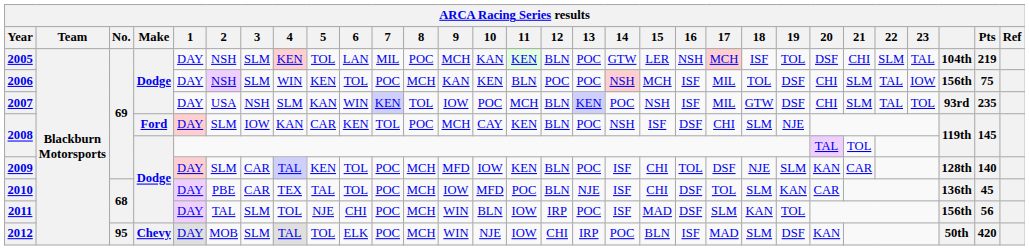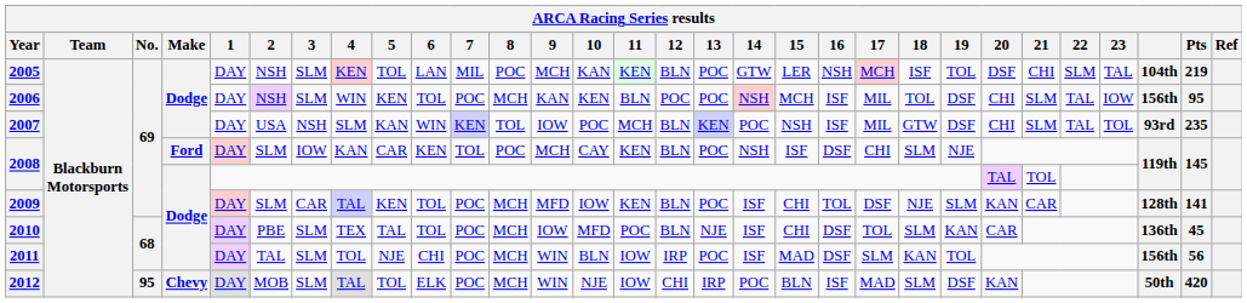2006 | Pts: 75 -> 95
2009 | Pts: 140 -> 141
2010 | 3: CAR -> SLM
